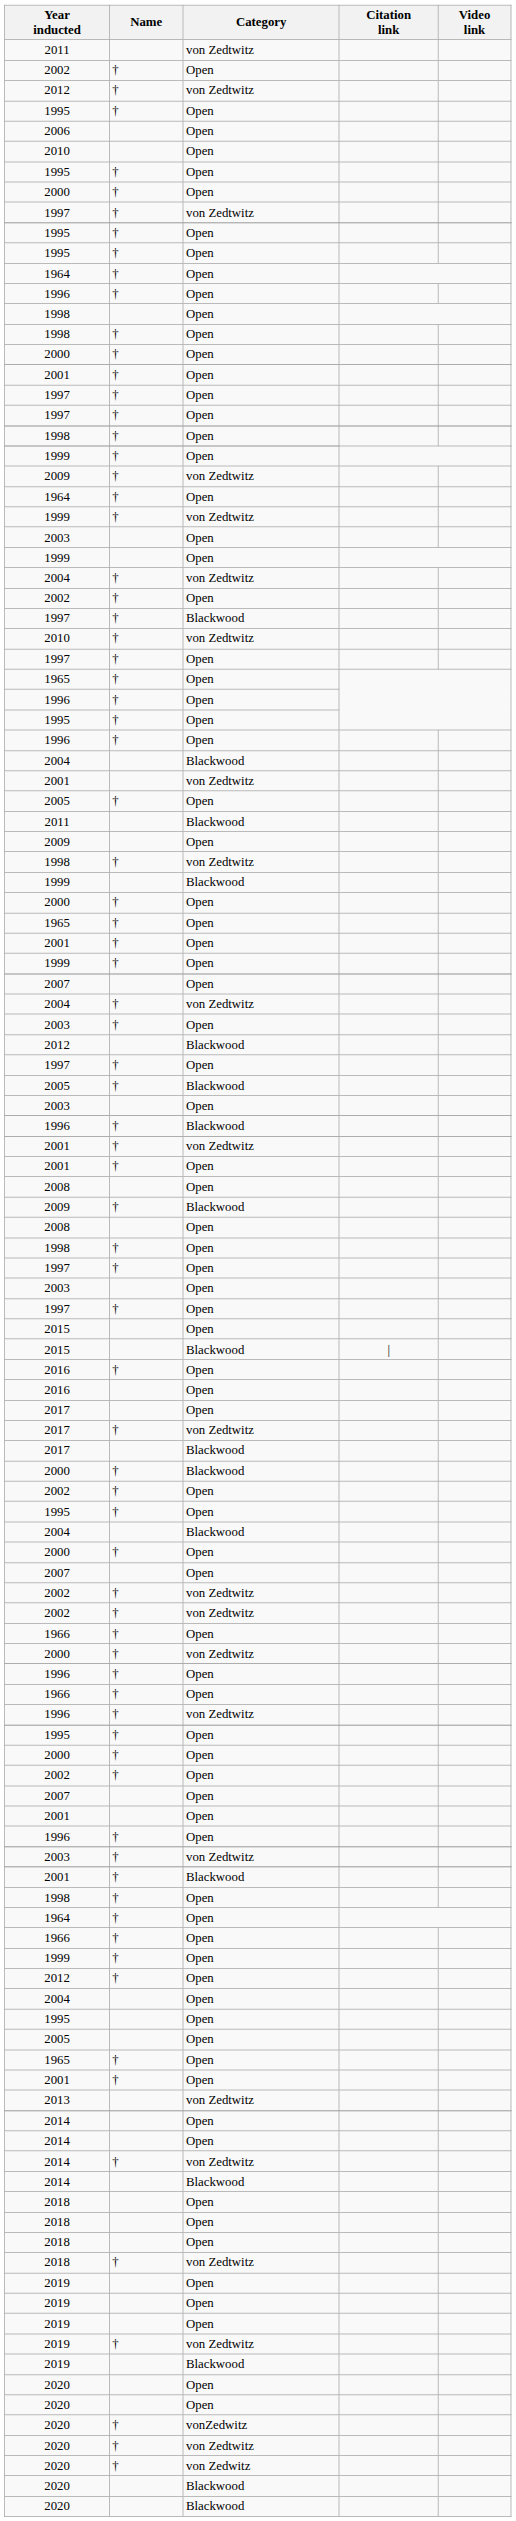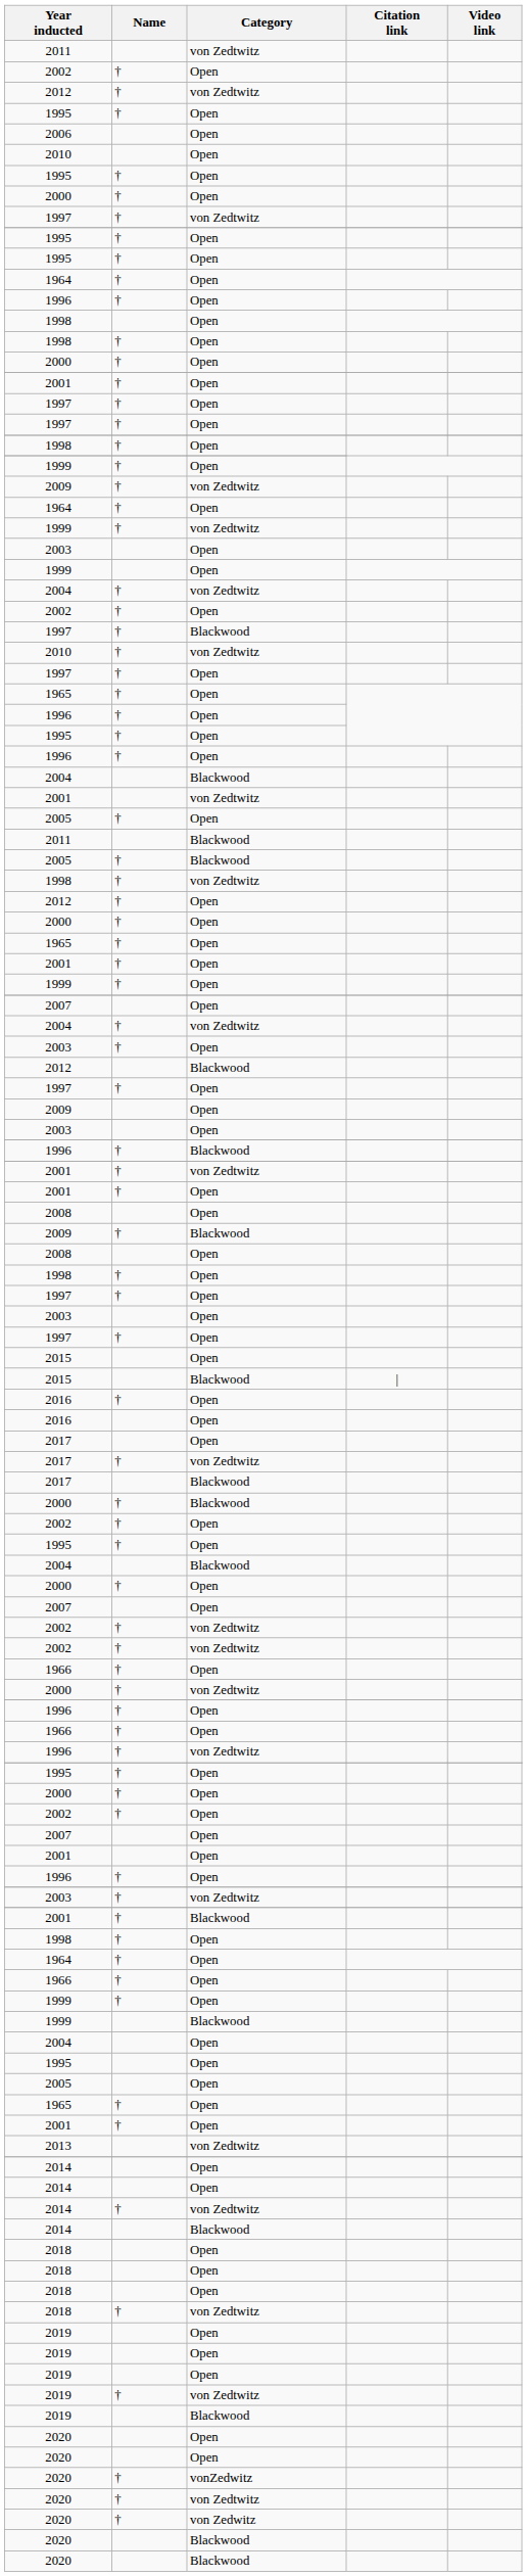rows swapped: 2009 / Open <-> 2005 / Blackwood
rows swapped: 2012 / Open <-> 1999 / Blackwood
